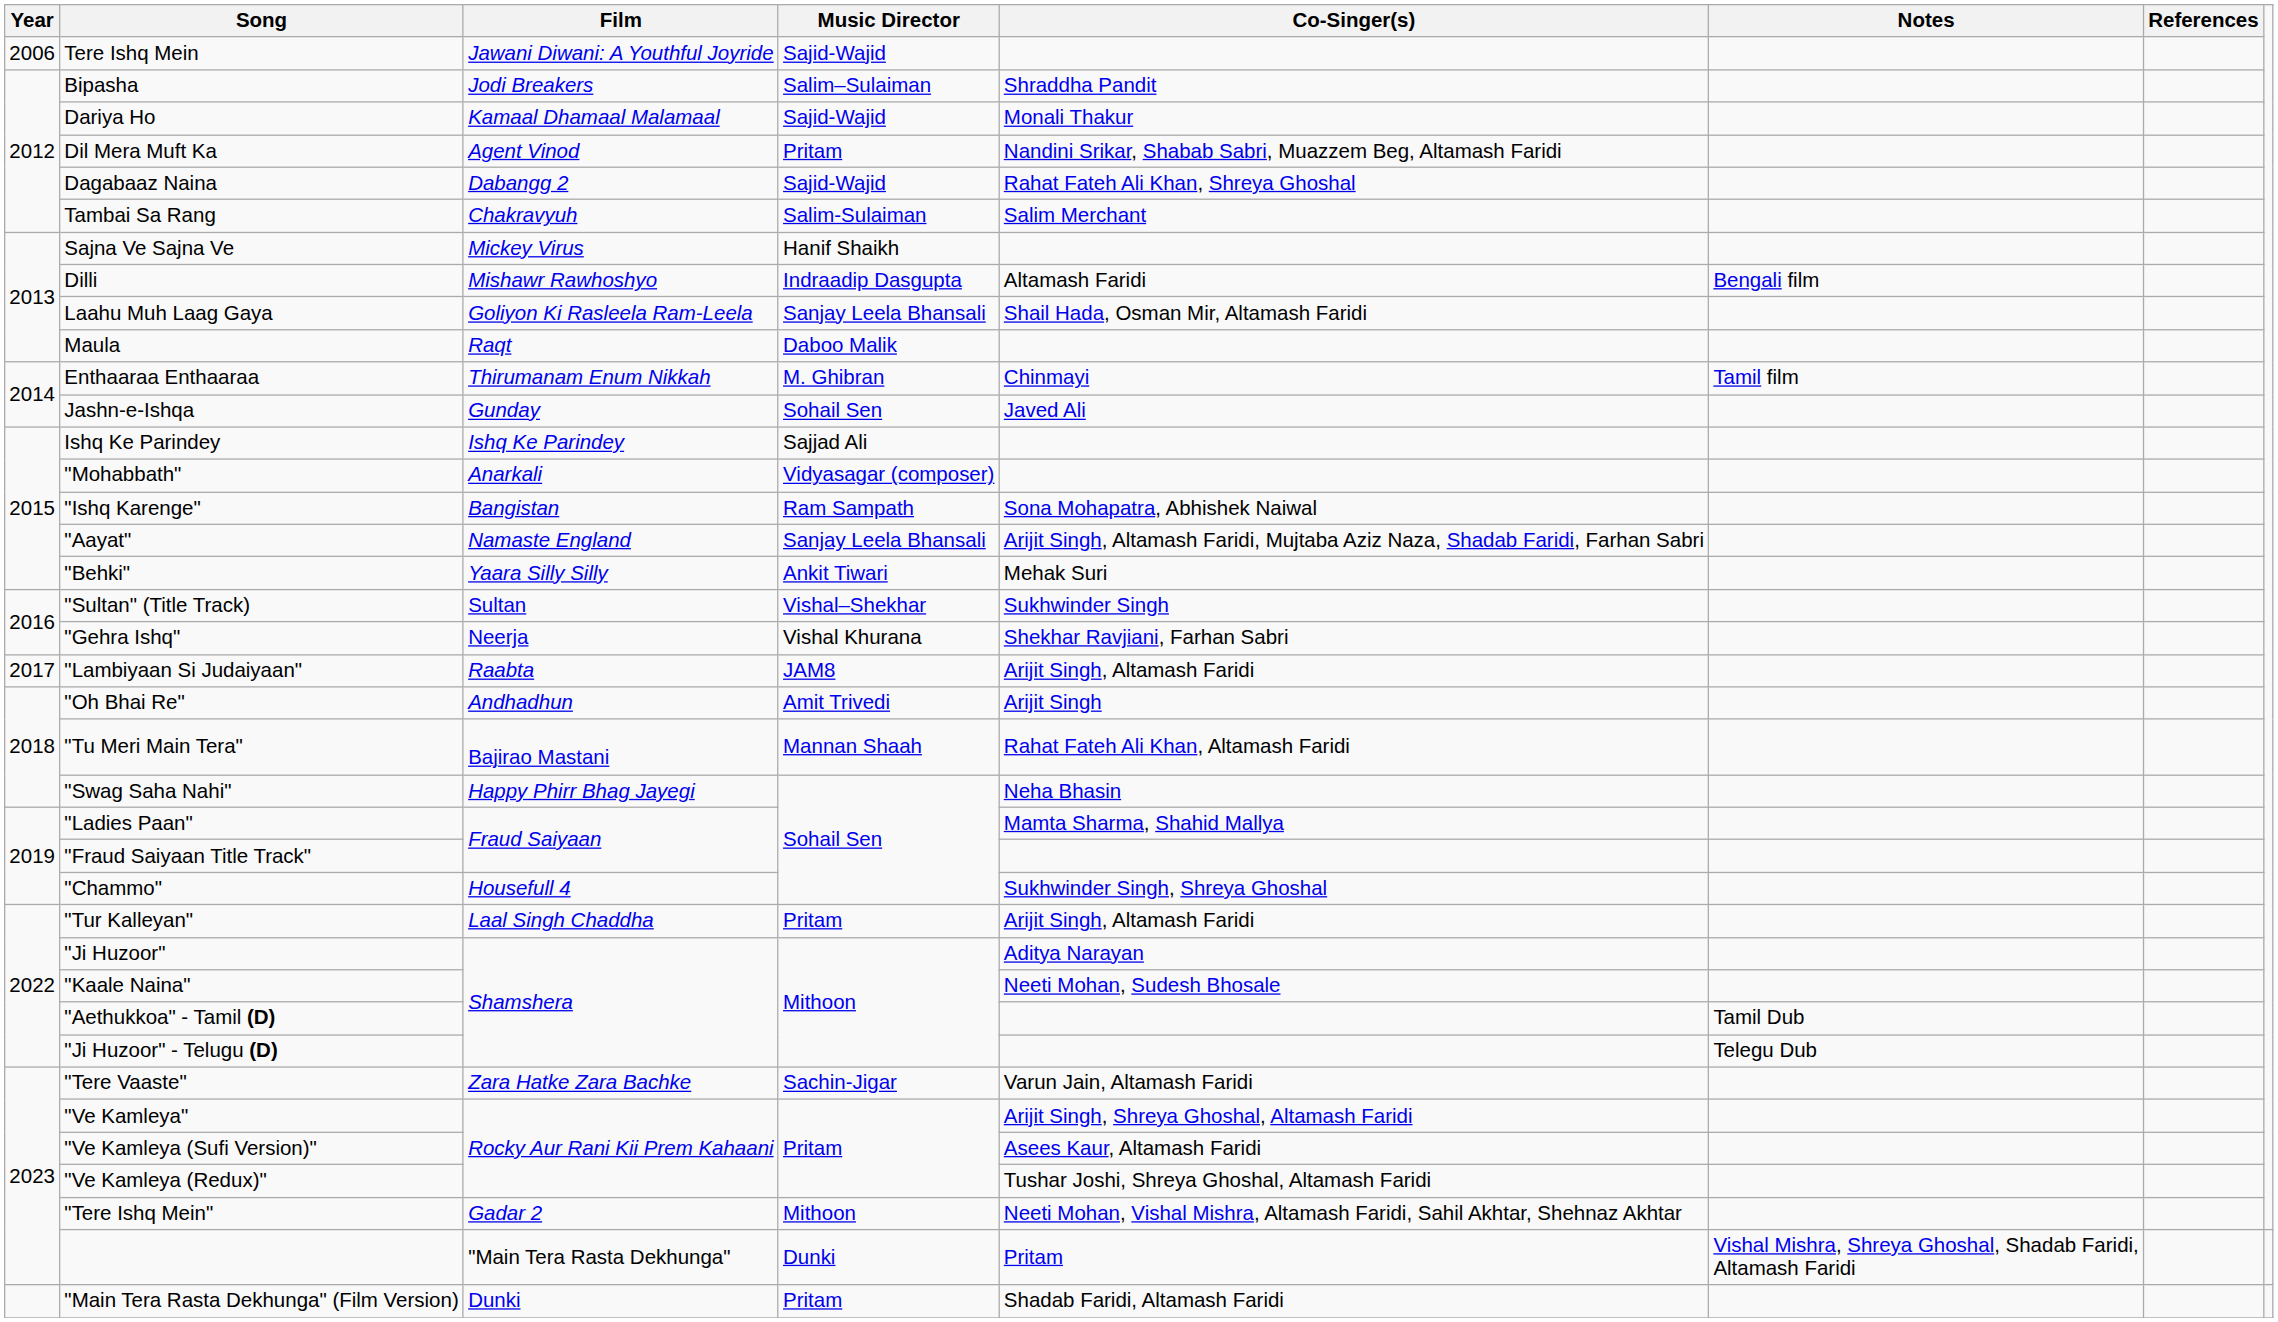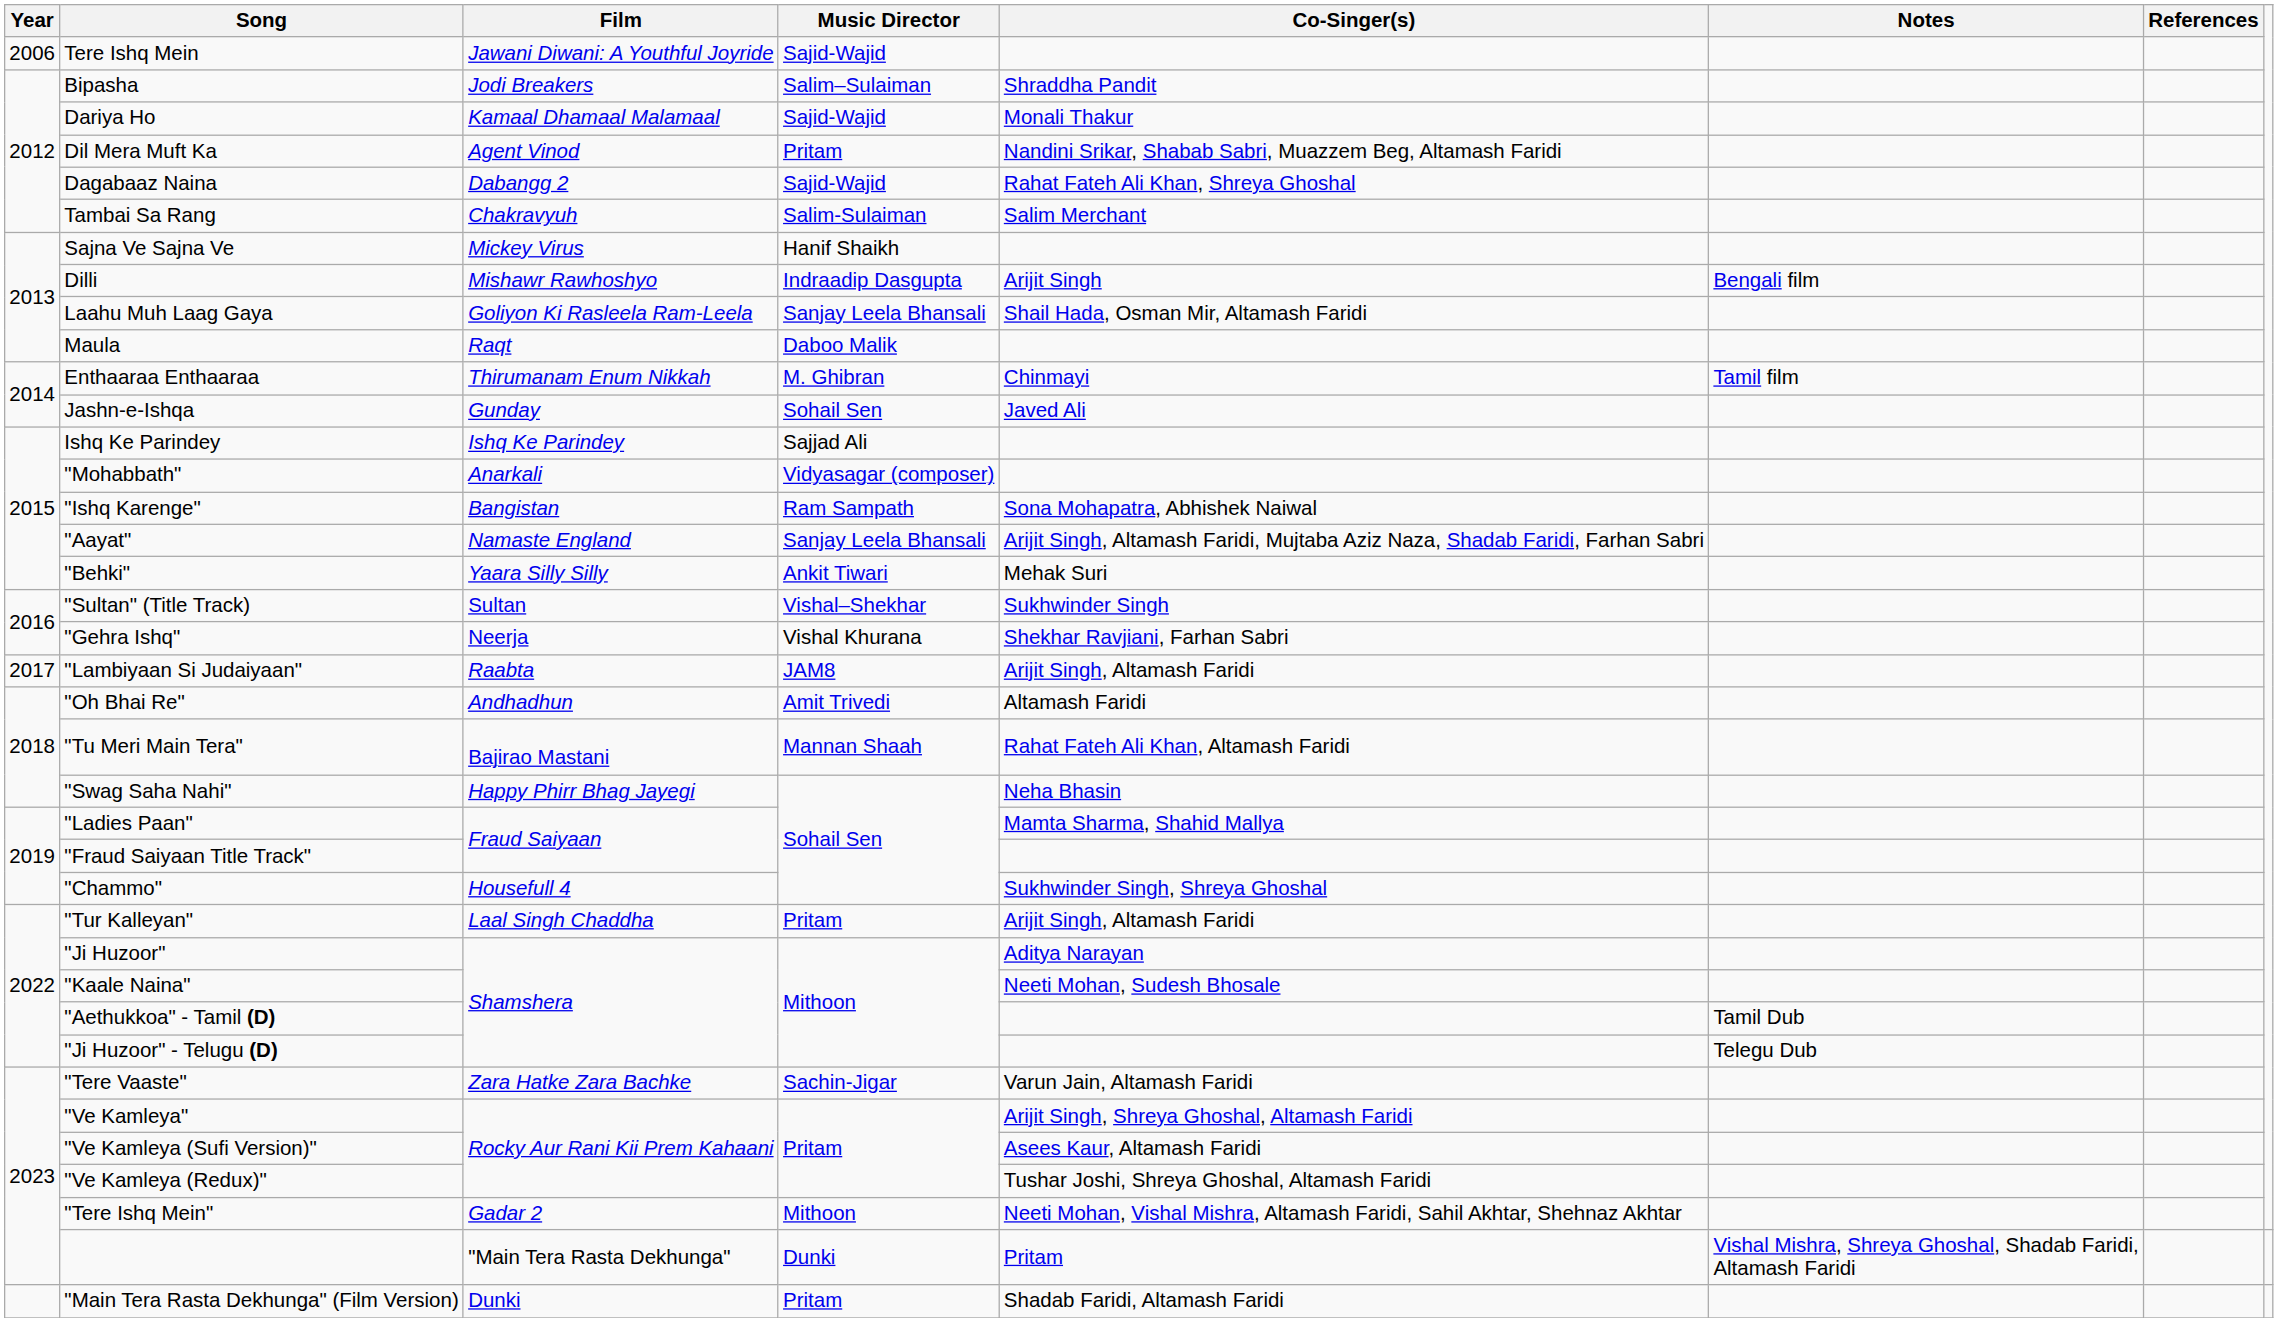Dilli | Co-Singer(s): Altamash Faridi -> Arijit Singh
"Oh Bhai Re" | Co-Singer(s): Arijit Singh -> Altamash Faridi
